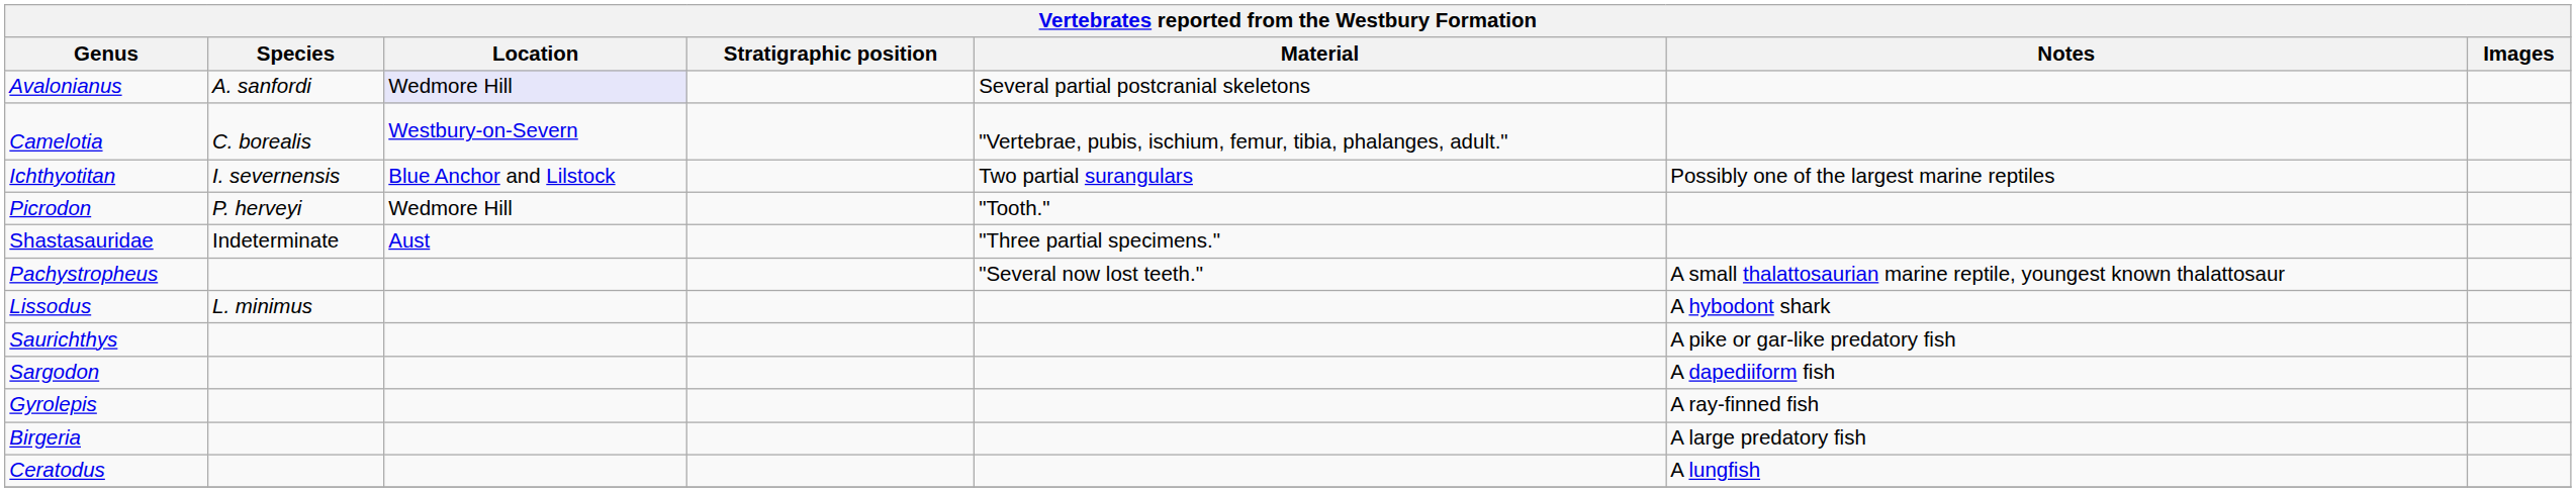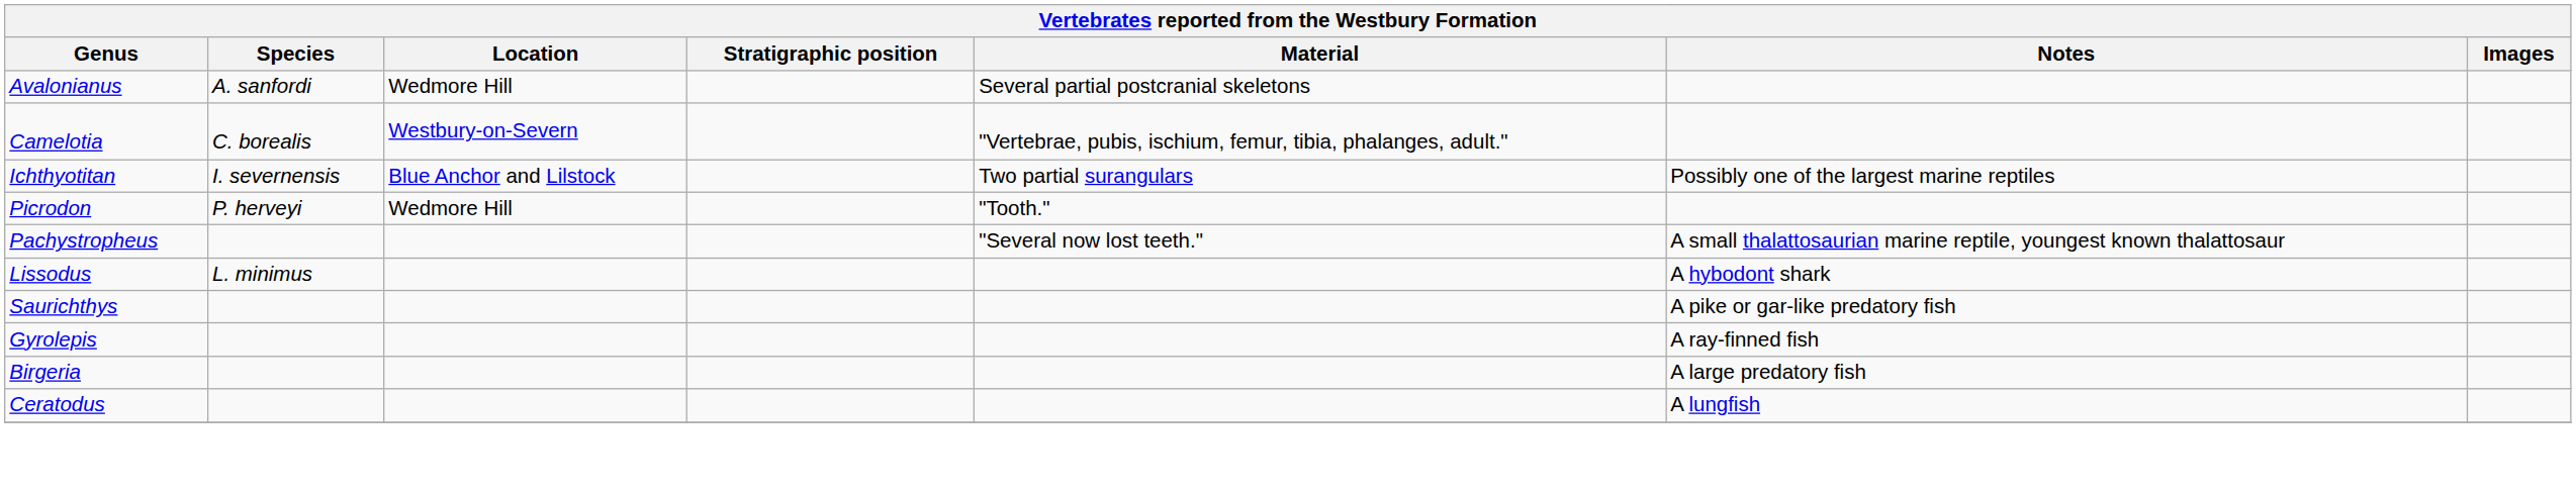Avalonianus | Location: lavender background -> no background
- row: Shastasauridae | Indeterminate | Aust | "Three partial specimens."
- row: Sargodon | A dapediiform fish
